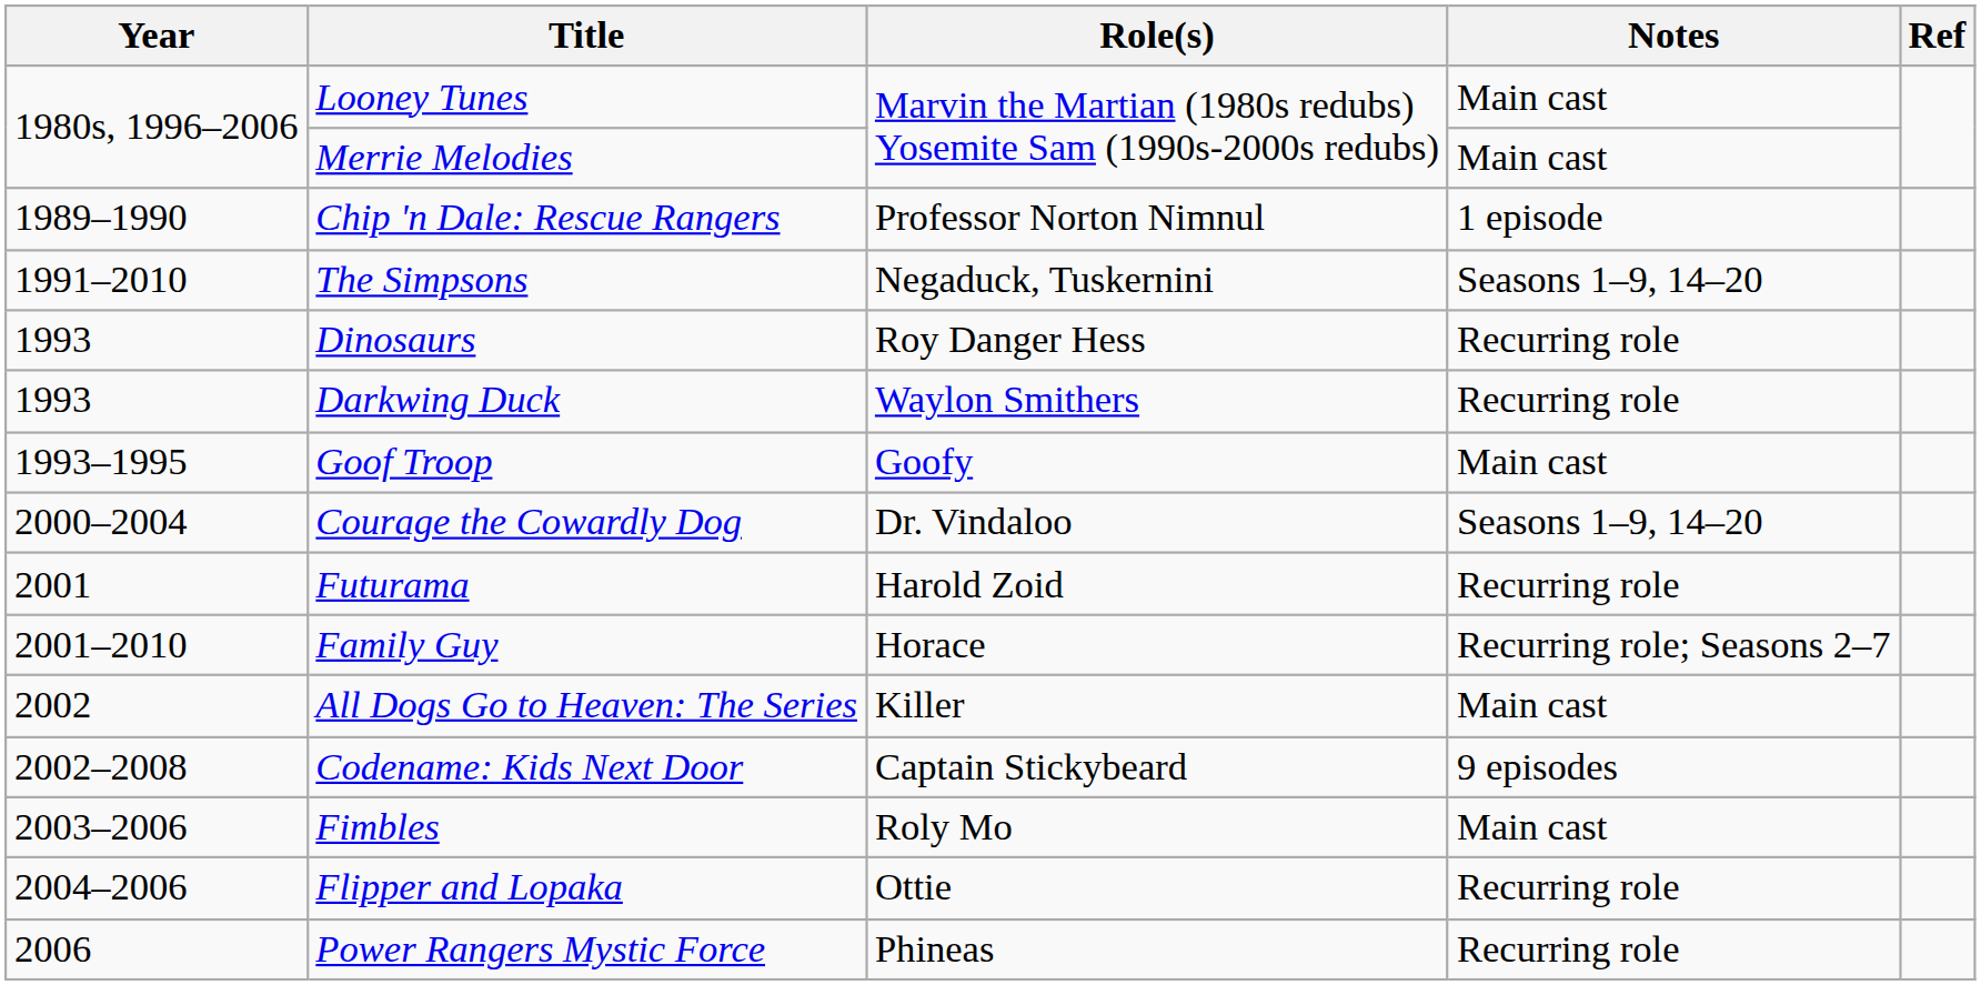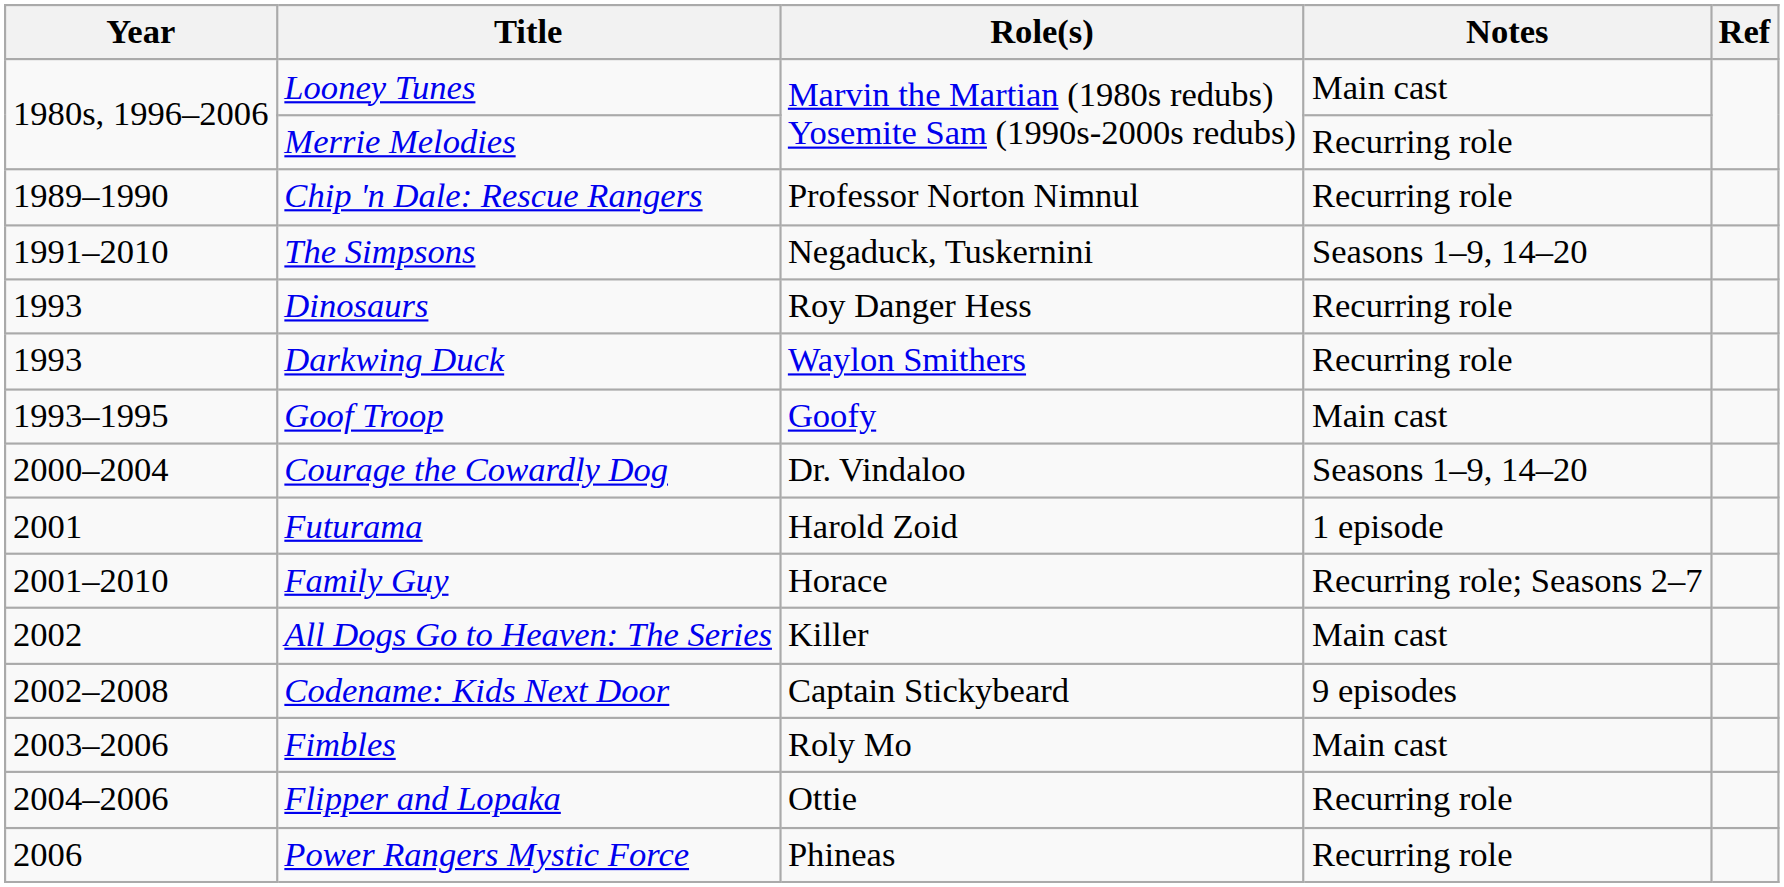Merrie Melodies | Notes: Main cast -> Recurring role
Chip 'n Dale: Rescue Rangers | Notes: 1 episode -> Recurring role
Futurama | Notes: Recurring role -> 1 episode
